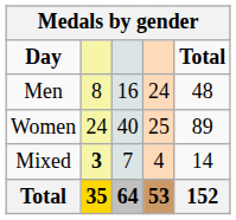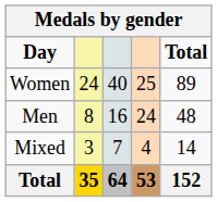rows swapped: Women <-> Men
Mixed | column 2: bold -> normal
